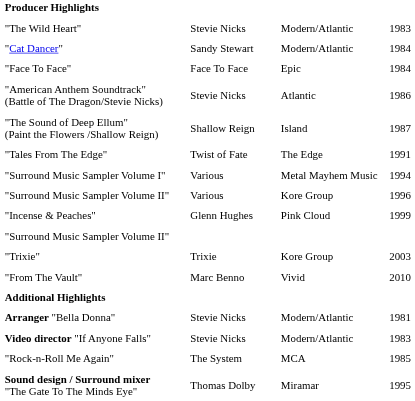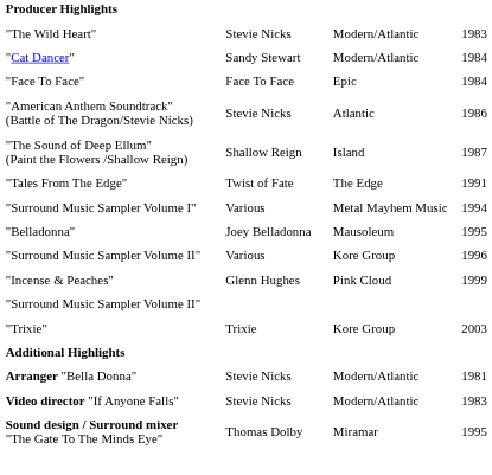+ row: "Belladonna" | Joey Belladonna | Mausoleum | 1995
- row: "From The Vault" | Marc Benno | Vivid | 2010
- row: "Rock-n-Roll Me Again" | The System | MCA | 1985
